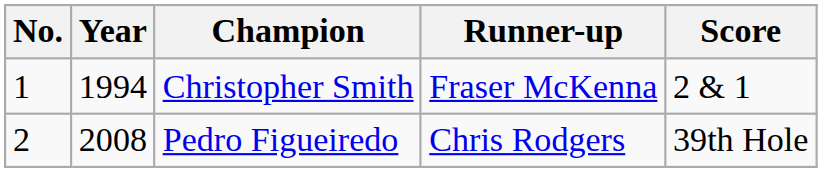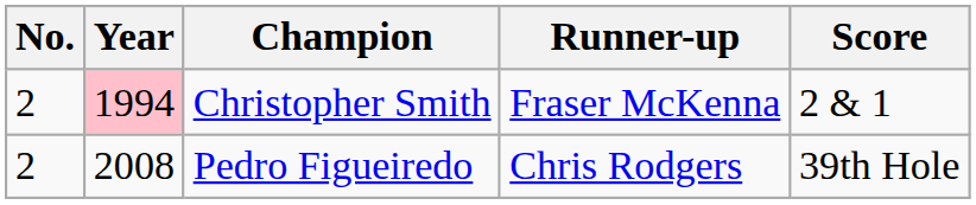Christopher Smith | No.: 1 -> 2
Christopher Smith | Year: no background -> pink background
